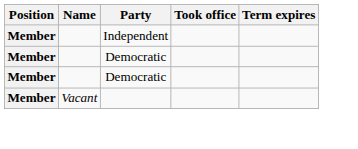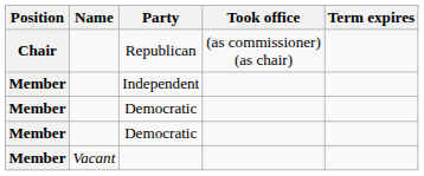+ row: Chair | Republican | (as commissioner) (as chair)
